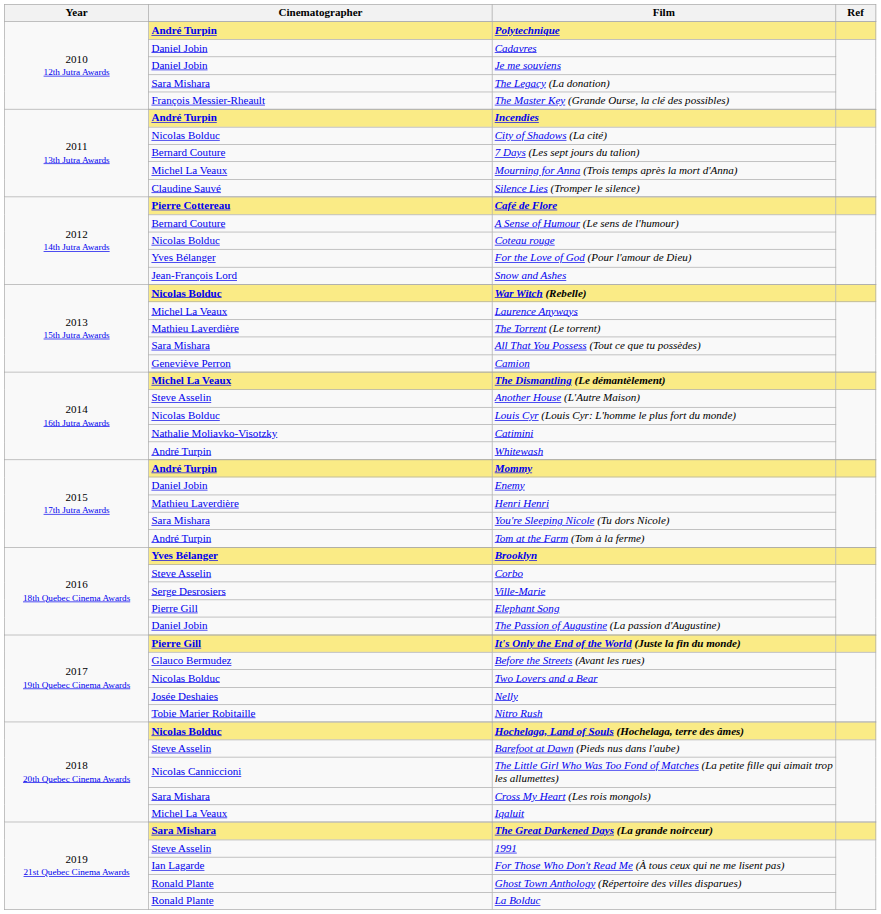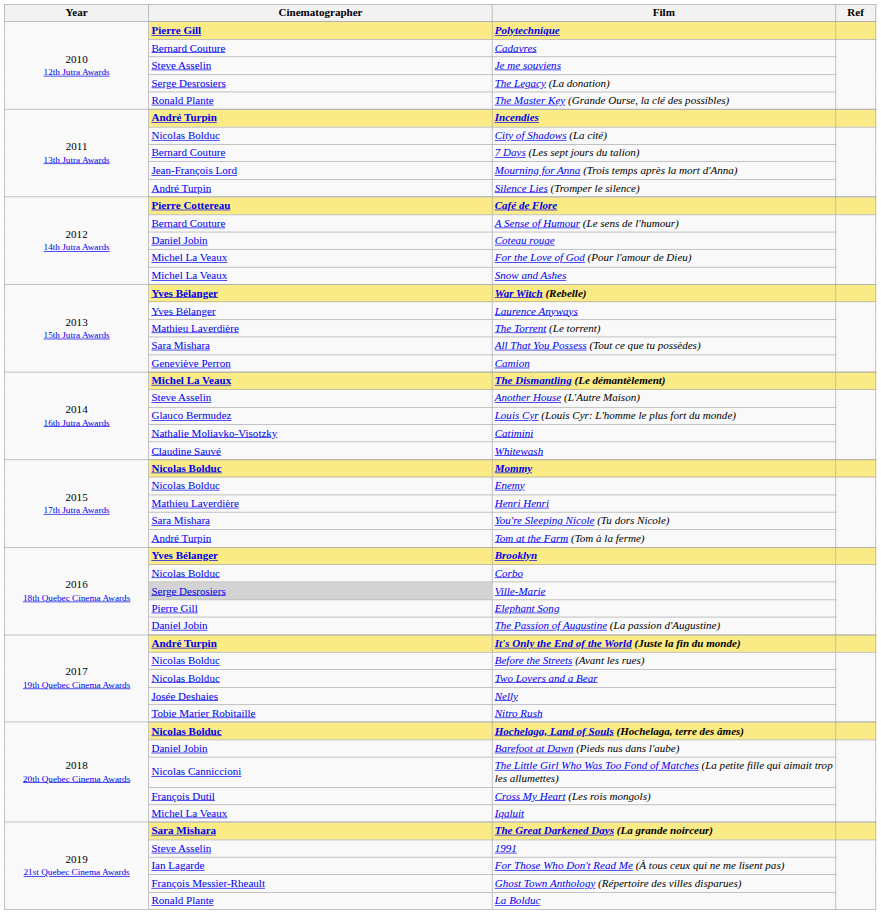Polytechnique | Cinematographer: André Turpin -> Pierre Gill
Cadavres | Cinematographer: Daniel Jobin -> Bernard Couture
Je me souviens | Cinematographer: Daniel Jobin -> Steve Asselin
The Legacy (La donation) | Cinematographer: Sara Mishara -> Serge Desrosiers
The Master Key (Grande Ourse, la clé des possibles) | Cinematographer: François Messier-Rheault -> Ronald Plante
Mourning for Anna (Trois temps après la mort d'Anna) | Cinematographer: Michel La Veaux -> Jean-François Lord
Silence Lies (Tromper le silence) | Cinematographer: Claudine Sauvé -> André Turpin
Coteau rouge | Cinematographer: Nicolas Bolduc -> Daniel Jobin
For the Love of God (Pour l'amour de Dieu) | Cinematographer: Yves Bélanger -> Michel La Veaux
Snow and Ashes | Cinematographer: Jean-François Lord -> Michel La Veaux
War Witch (Rebelle) | Cinematographer: Nicolas Bolduc -> Yves Bélanger
Laurence Anyways | Cinematographer: Michel La Veaux -> Yves Bélanger
Louis Cyr (Louis Cyr: L'homme le plus fort du monde) | Cinematographer: Nicolas Bolduc -> Glauco Bermudez
Whitewash | Cinematographer: André Turpin -> Claudine Sauvé
Mommy | Cinematographer: André Turpin -> Nicolas Bolduc
Enemy | Cinematographer: Daniel Jobin -> Nicolas Bolduc
Corbo | Cinematographer: Steve Asselin -> Nicolas Bolduc
Ville-Marie | Cinematographer: no background -> lightgrey background
It's Only the End of the World (Juste la fin du monde) | Cinematographer: Pierre Gill -> André Turpin
Before the Streets (Avant les rues) | Cinematographer: Glauco Bermudez -> Nicolas Bolduc
Barefoot at Dawn (Pieds nus dans l'aube) | Cinematographer: Steve Asselin -> Daniel Jobin
Cross My Heart (Les rois mongols) | Cinematographer: Sara Mishara -> François Dutil
Ghost Town Anthology (Répertoire des villes disparues) | Cinematographer: Ronald Plante -> François Messier-Rheault
